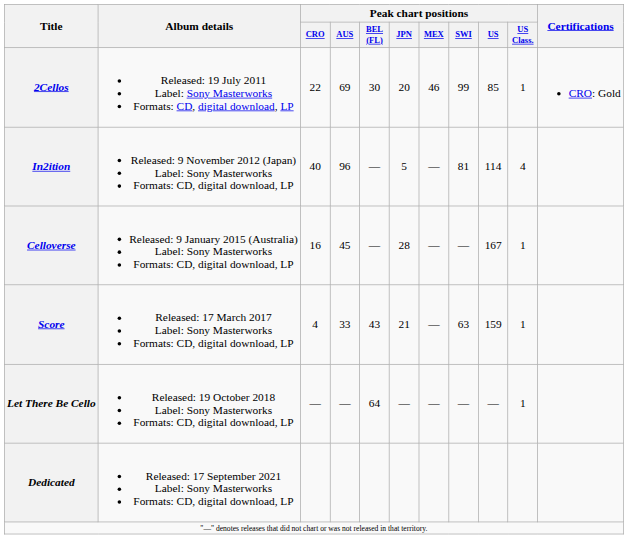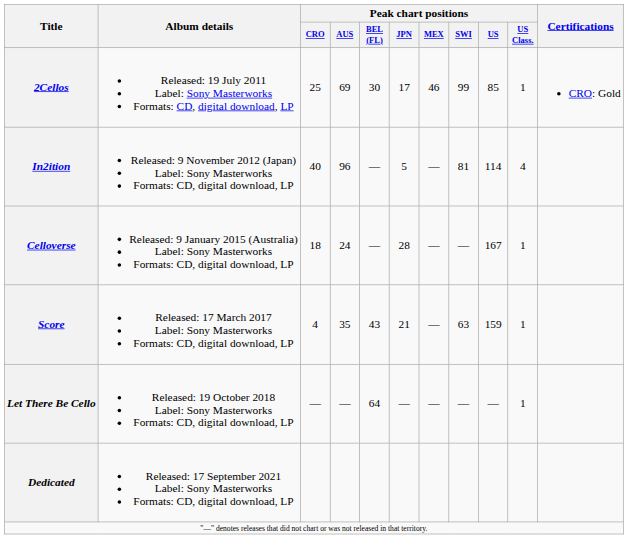2Cellos | Peak chart positions / CRO: 22 -> 25
2Cellos | Peak chart positions / JPN: 20 -> 17
Celloverse | Peak chart positions / CRO: 16 -> 18
Celloverse | Peak chart positions / AUS: 45 -> 24
Score | Peak chart positions / AUS: 33 -> 35
